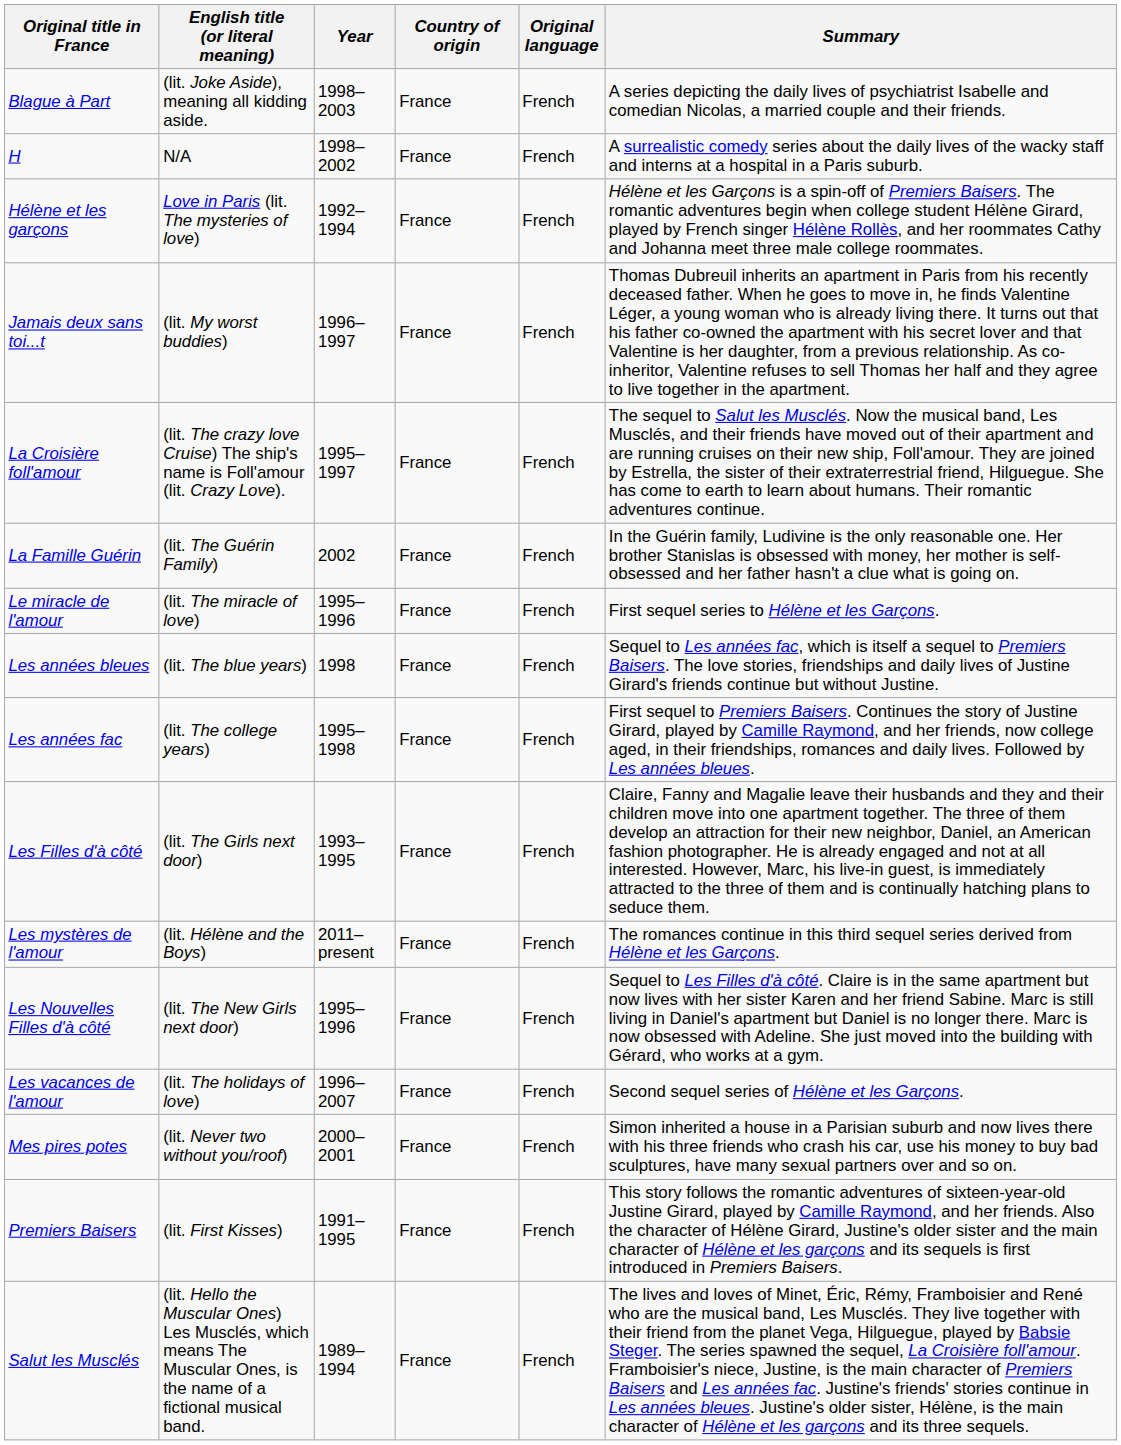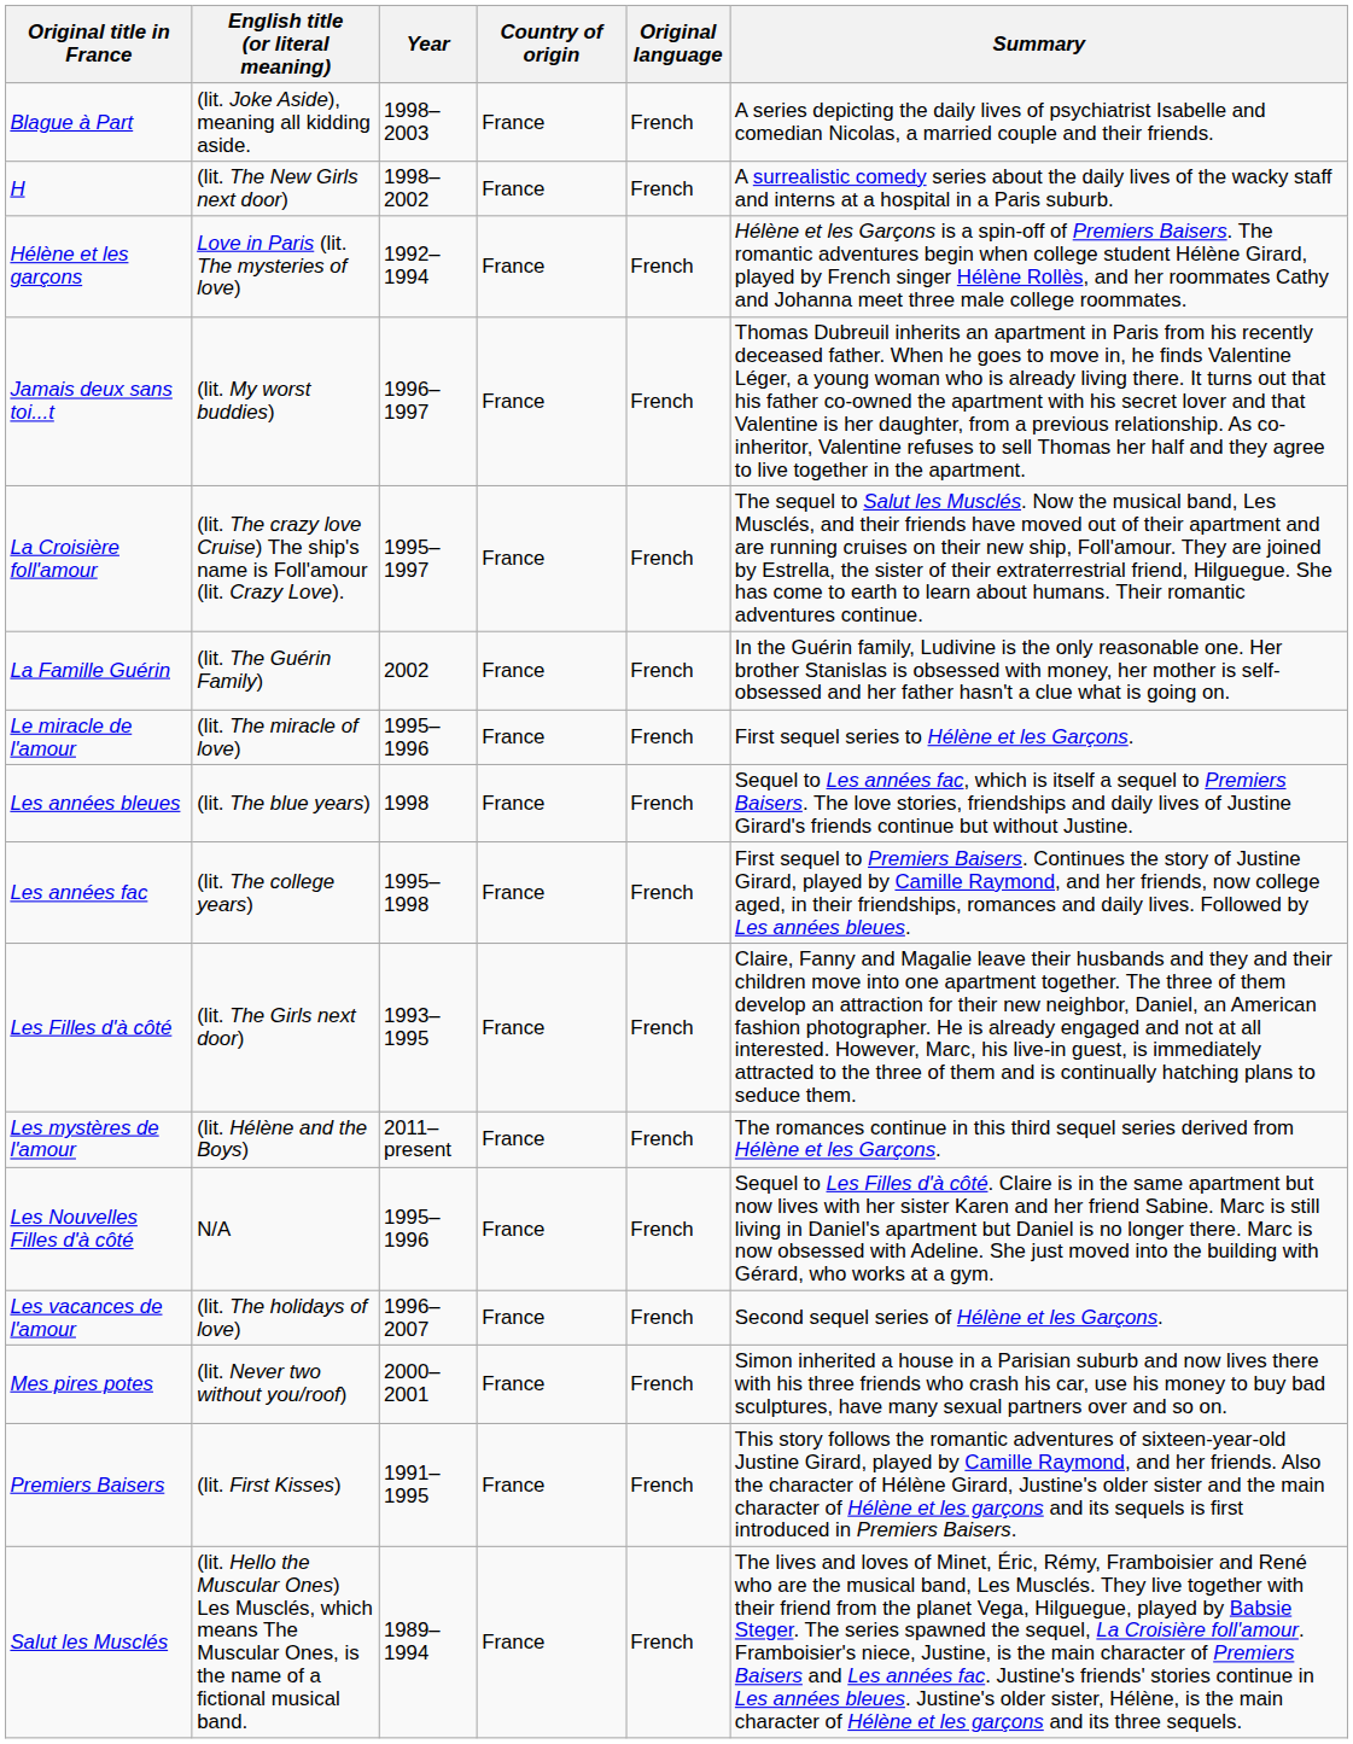H | English title (or literal meaning): N/A -> (lit. The New Girls next door)
Les Nouvelles Filles d'à côté | English title (or literal meaning): (lit. The New Girls next door) -> N/A
